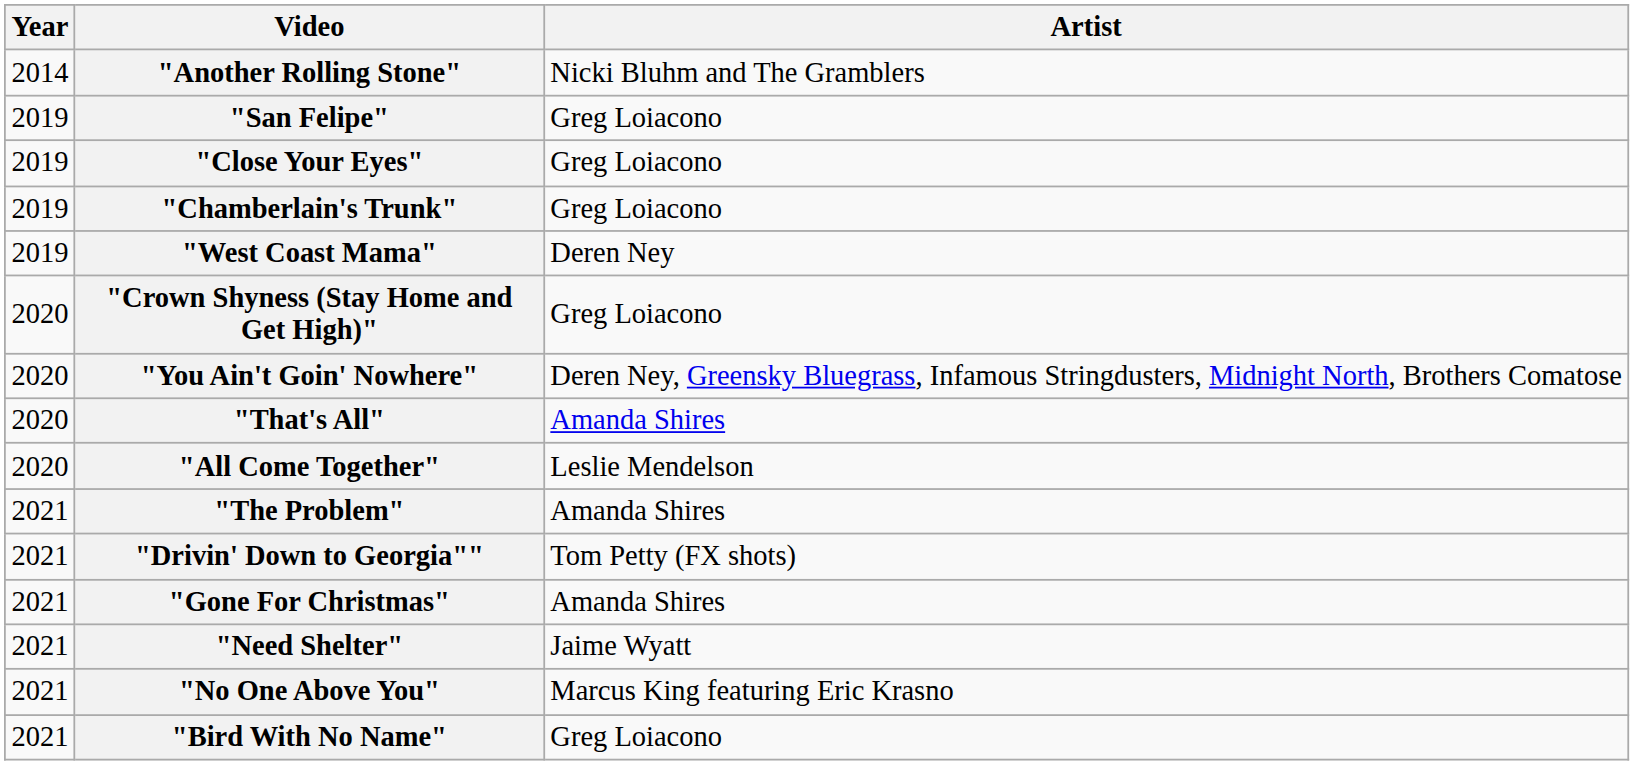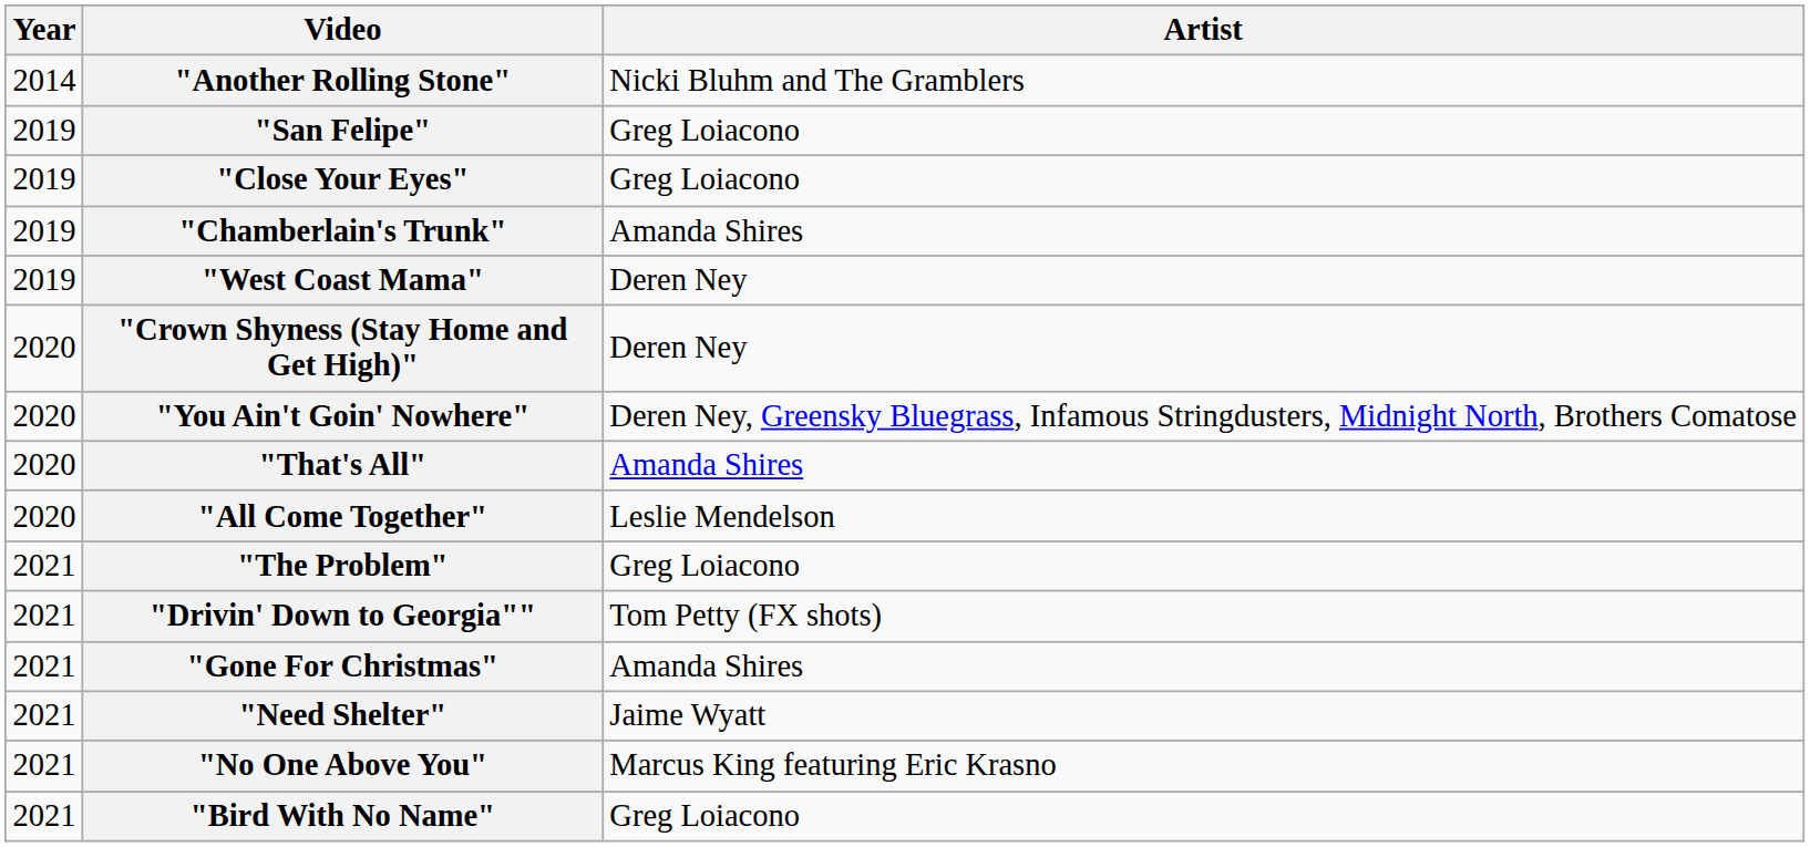"Chamberlain's Trunk" | Artist: Greg Loiacono -> Amanda Shires
"Crown Shyness (Stay Home and Get High)" | Artist: Greg Loiacono -> Deren Ney
"The Problem" | Artist: Amanda Shires -> Greg Loiacono
